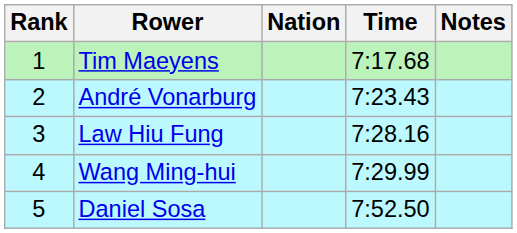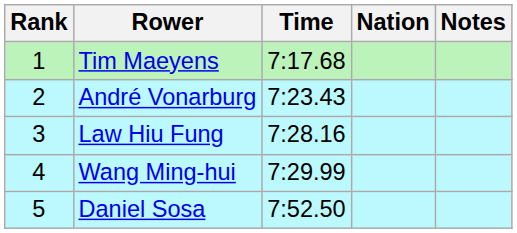columns swapped: Nation <-> Time
